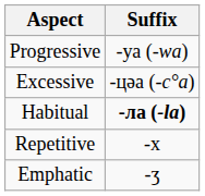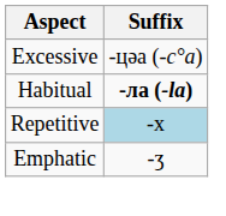- row: Progressive | -уа (-wa)
Repetitive | Suffix: no background -> lightblue background
